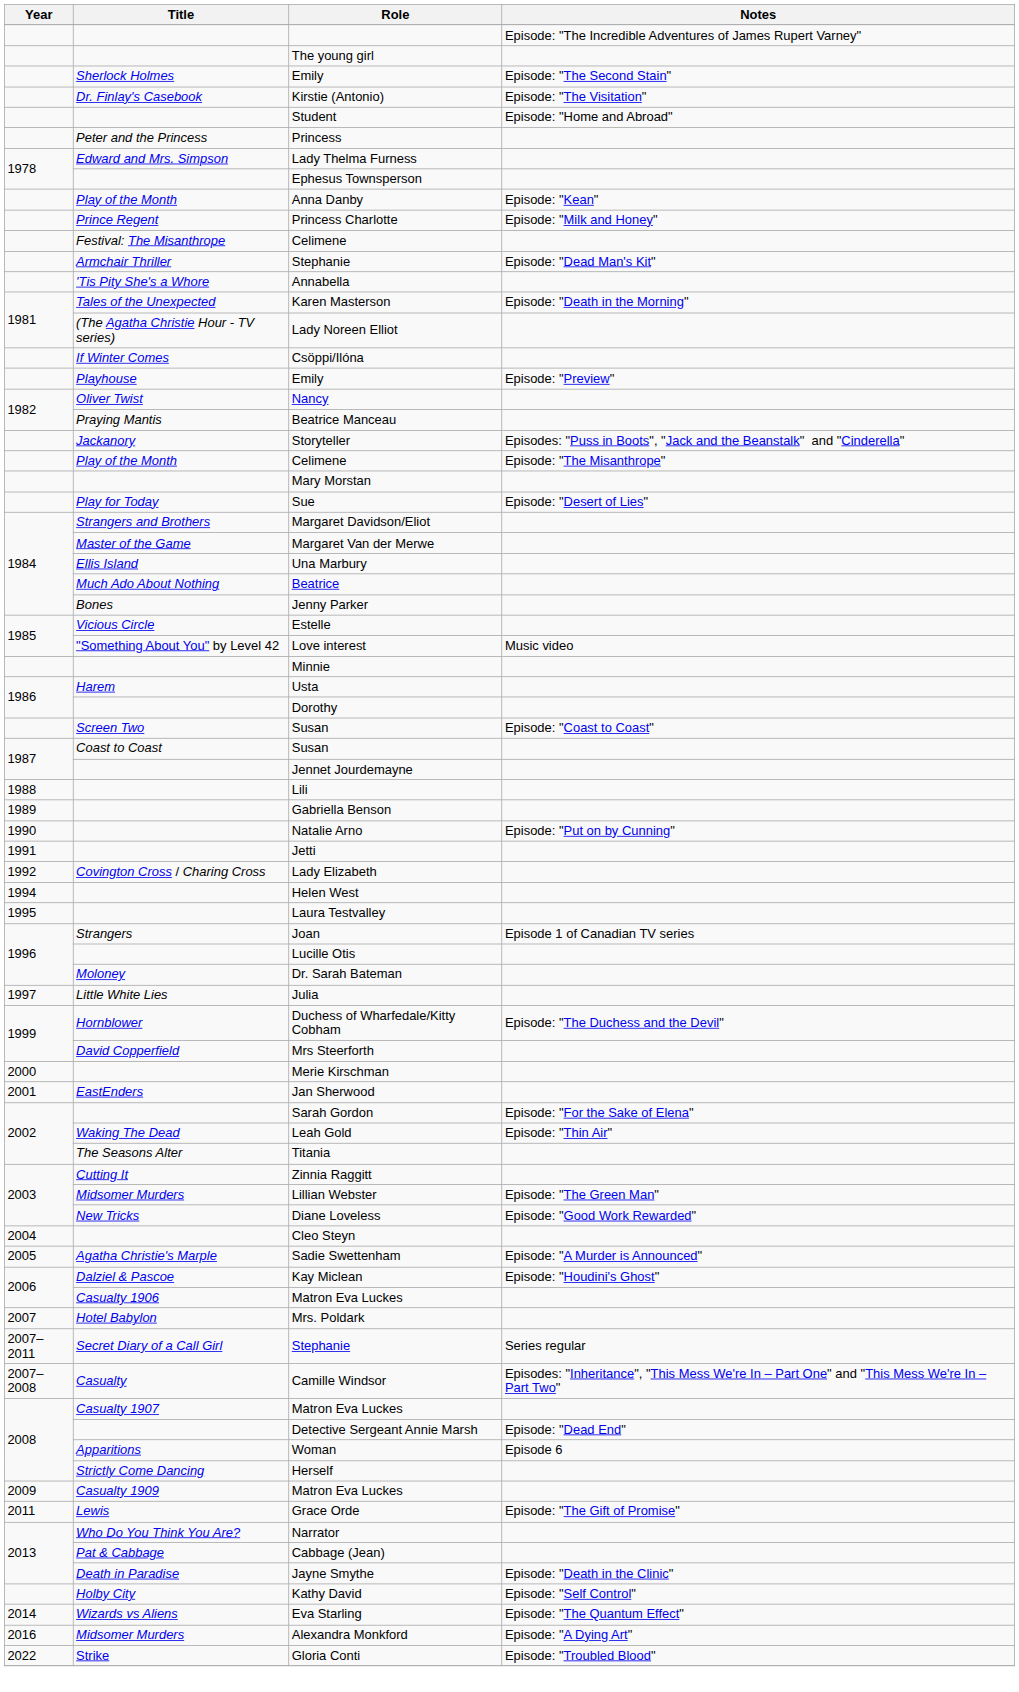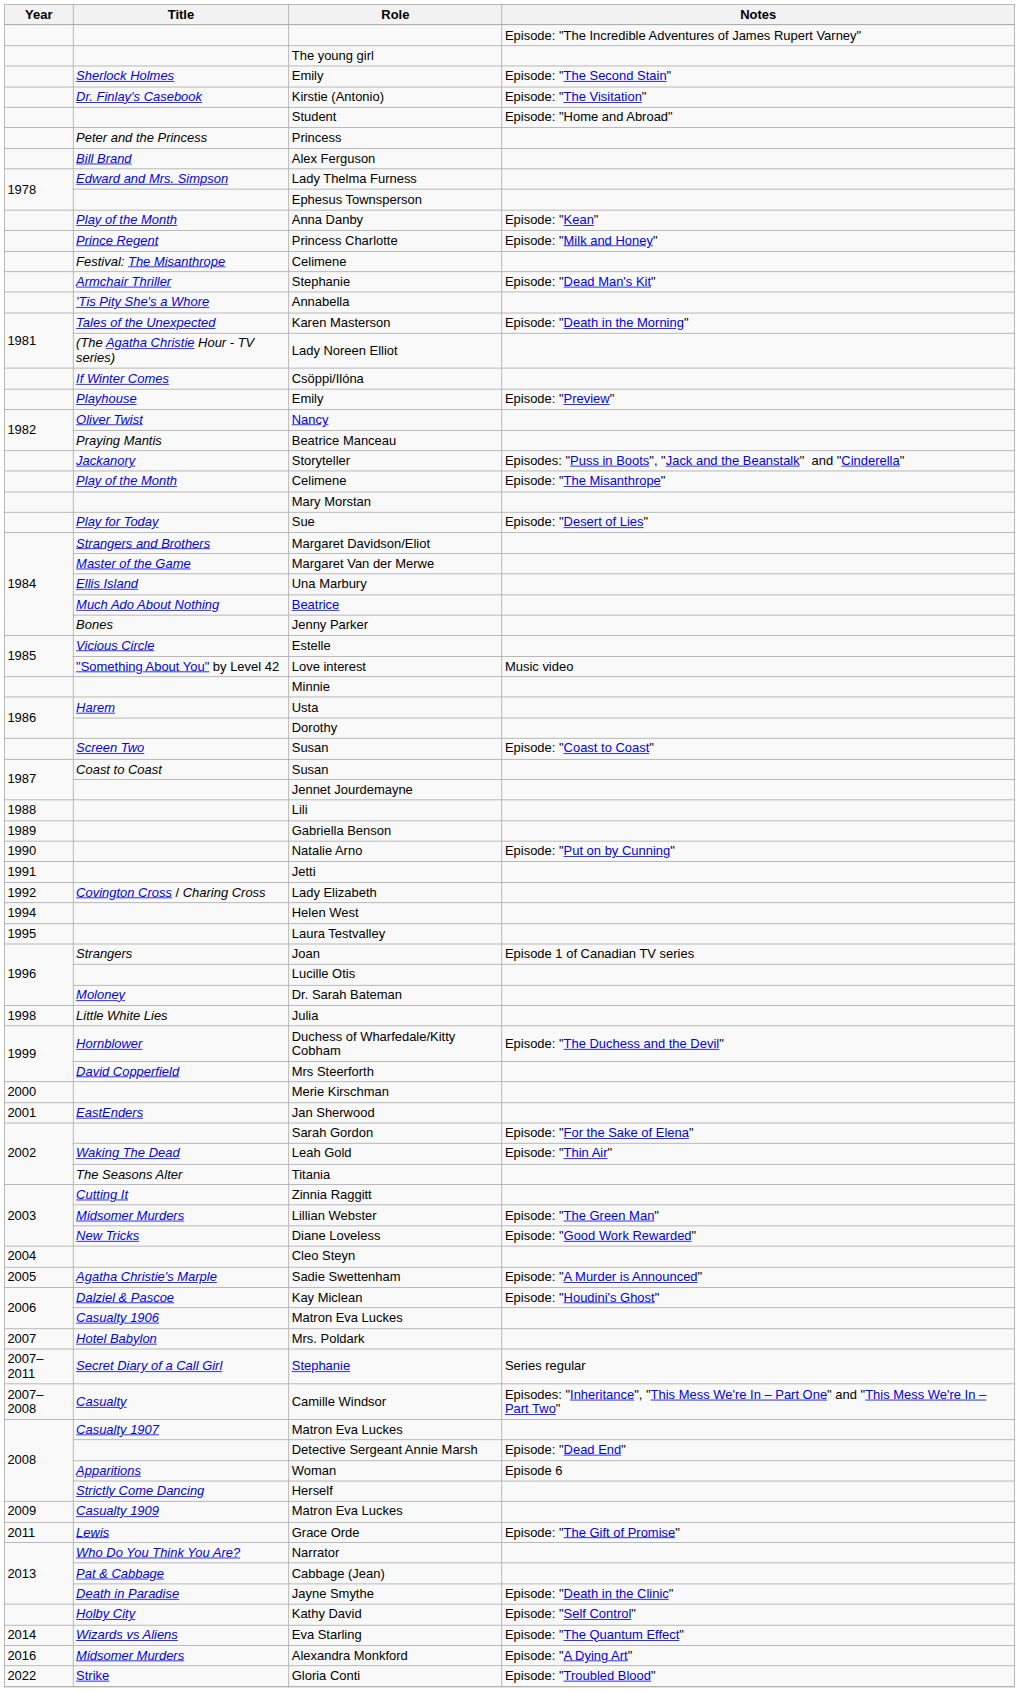+ row: Bill Brand | Alex Ferguson
Julia | Year: 1997 -> 1998
